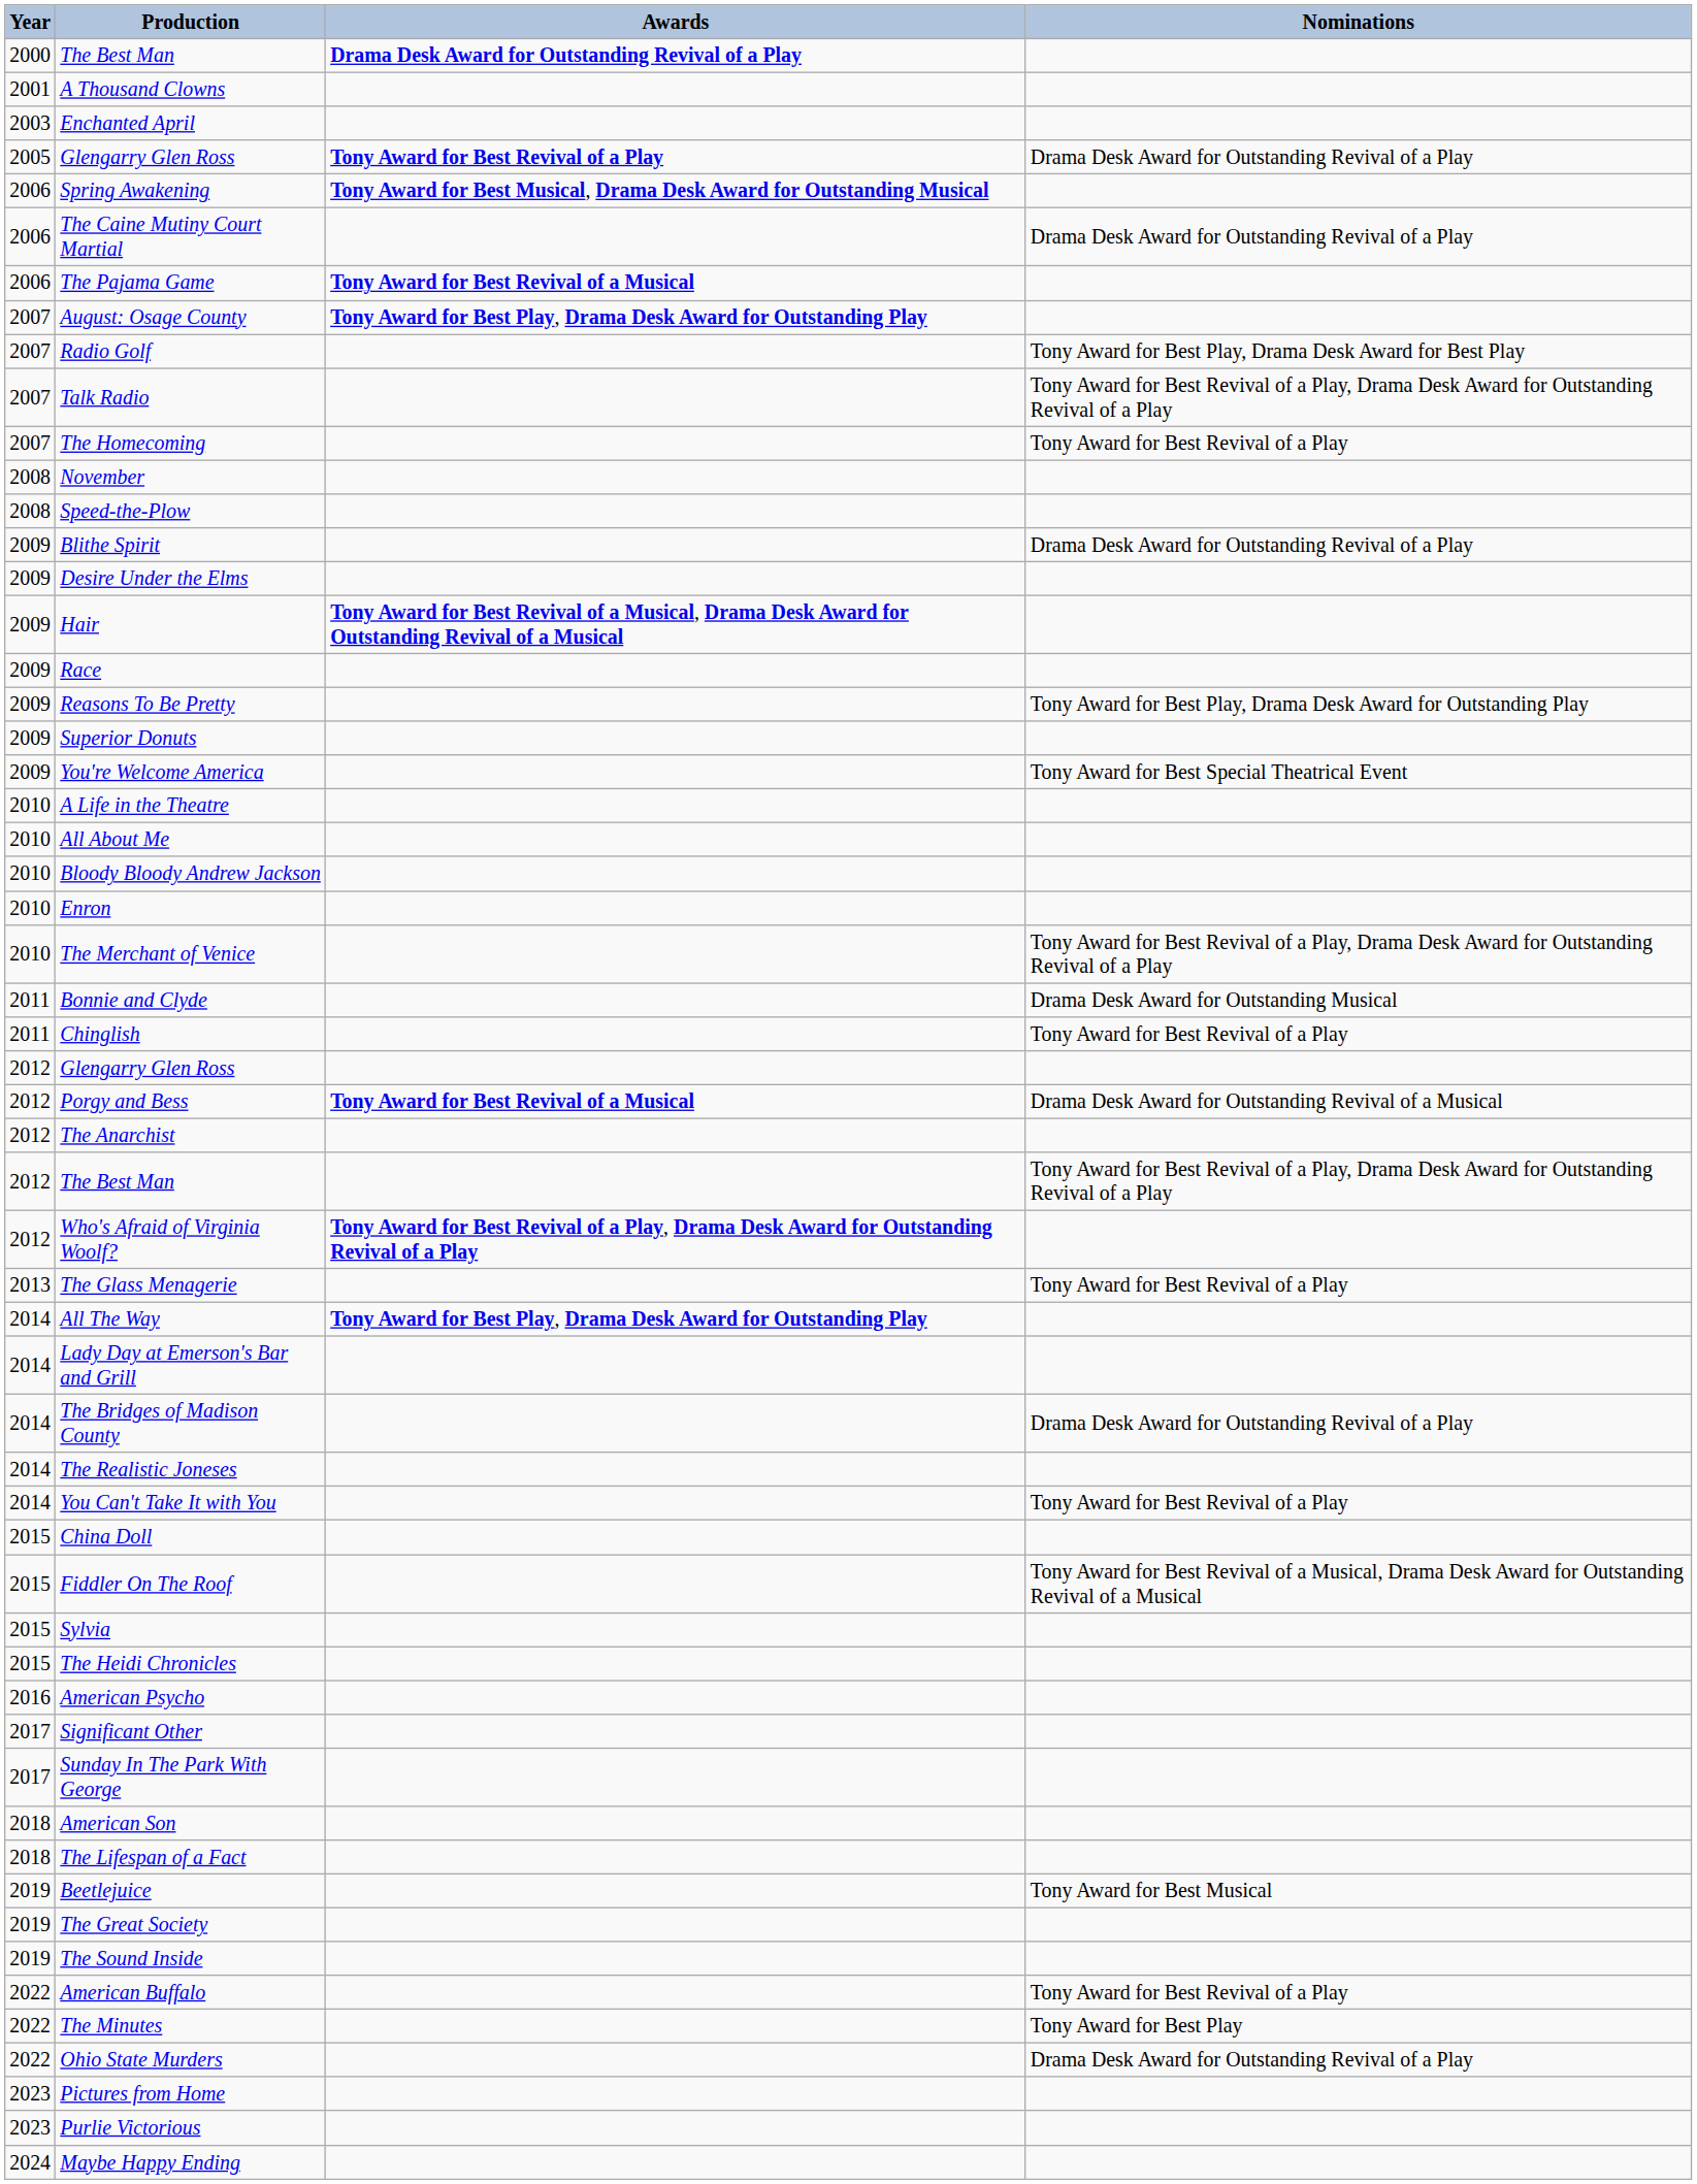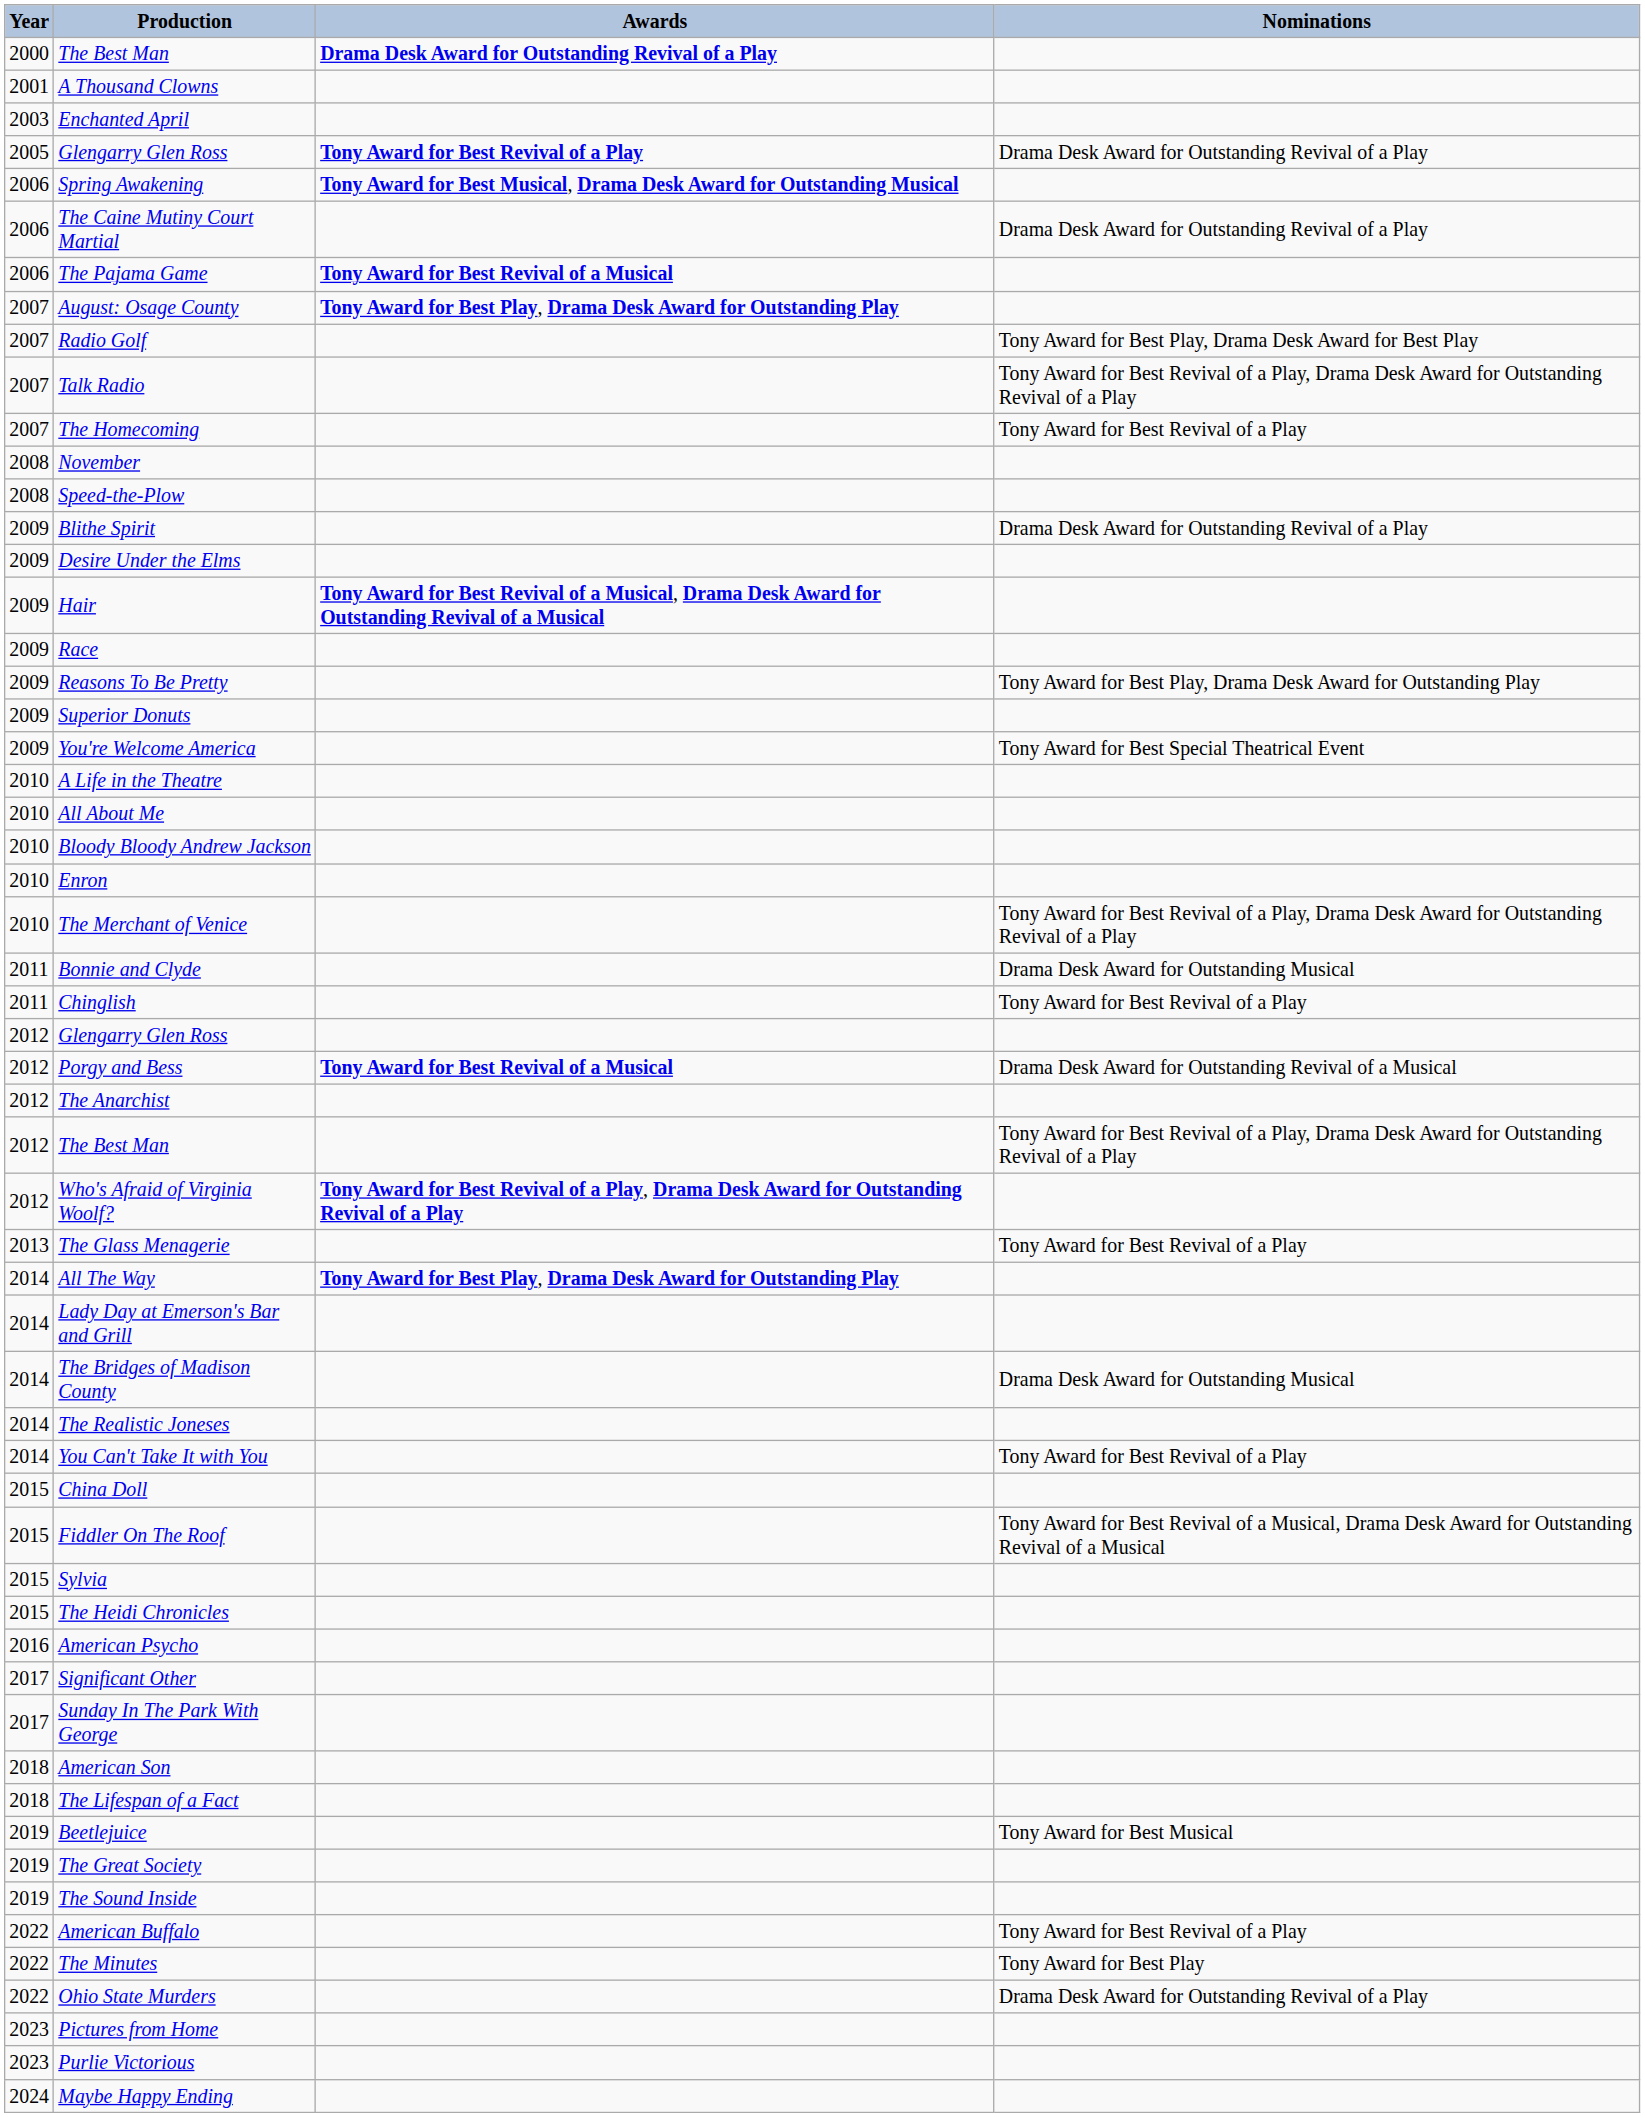The Bridges of Madison County | Nominations: Drama Desk Award for Outstanding Revival of a Play -> Drama Desk Award for Outstanding Musical
